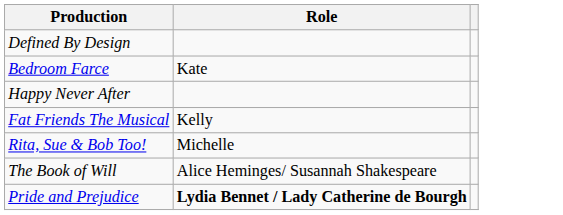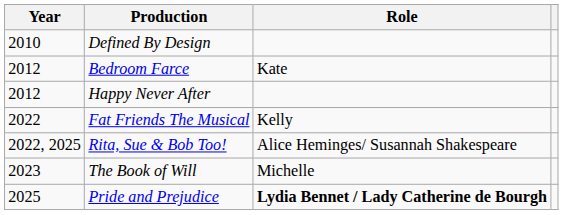+ column: Year | 2010 | 2012 | 2012 | 2022 | 2022, 2025 | 2023 | 2025
Rita, Sue & Bob Too! | Role: Michelle -> Alice Heminges/ Susannah Shakespeare
The Book of Will | Role: Alice Heminges/ Susannah Shakespeare -> Michelle
